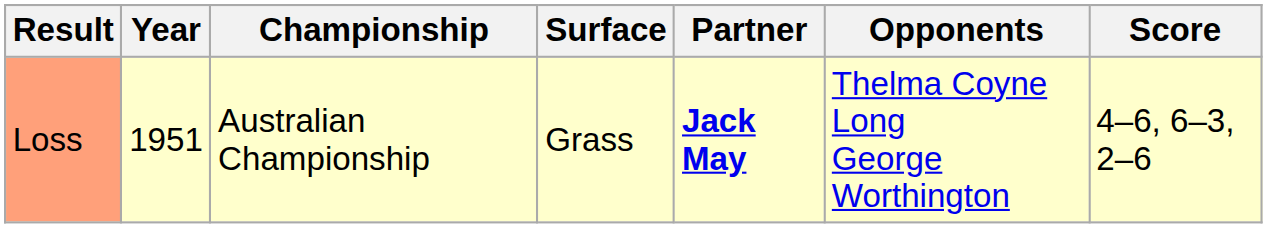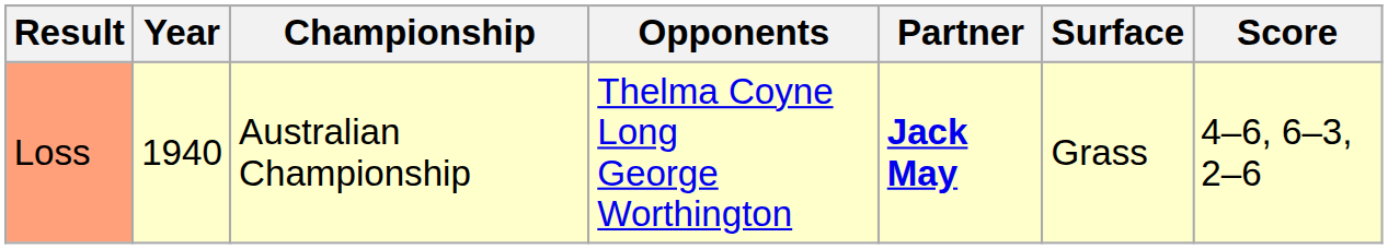columns swapped: Surface <-> Opponents
Loss | Year: 1951 -> 1940
